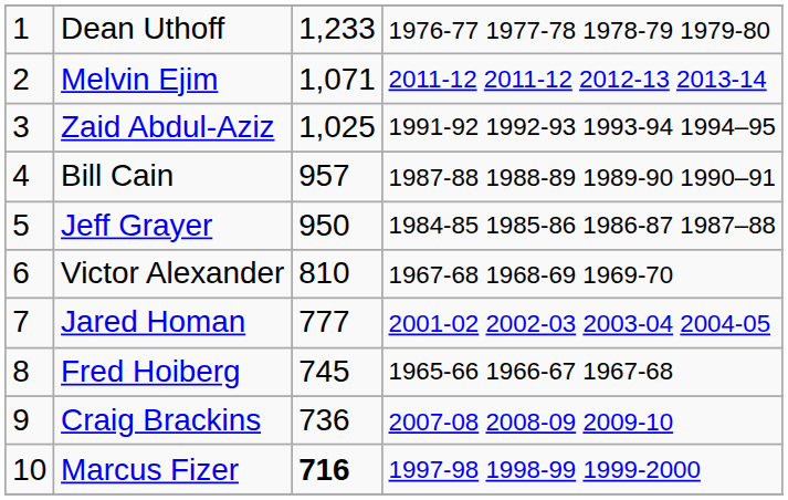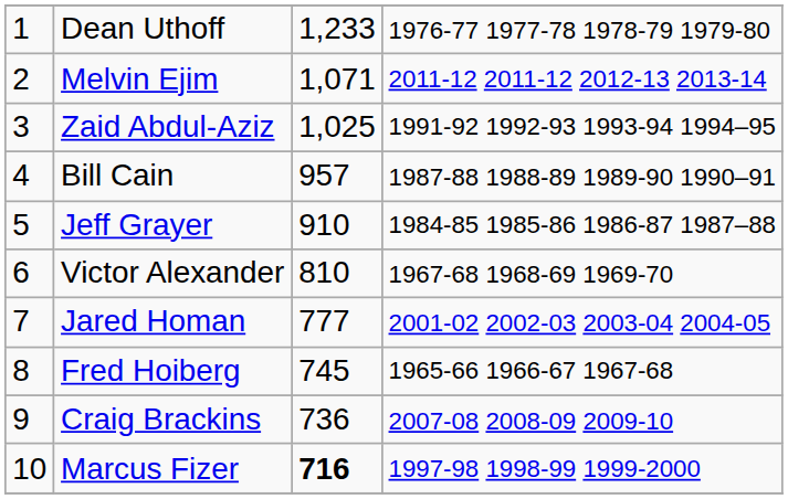Jeff Grayer | column 3: 950 -> 910
